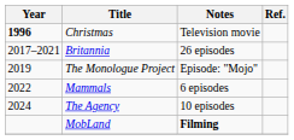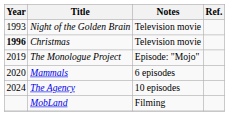+ row: 1993 | Night of the Golden Brain | Television movie
- row: 2017–2021 | Britannia | 26 episodes
Mammals | Year: 2022 -> 2020
MobLand | Notes: bold -> normal
